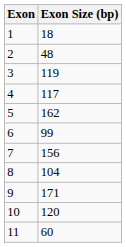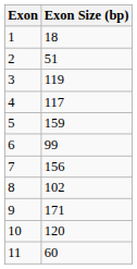2 | Exon Size (bp): 48 -> 51
5 | Exon Size (bp): 162 -> 159
8 | Exon Size (bp): 104 -> 102
